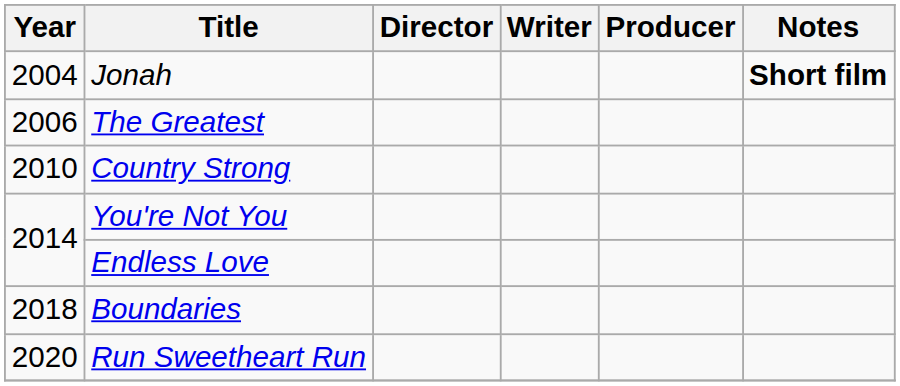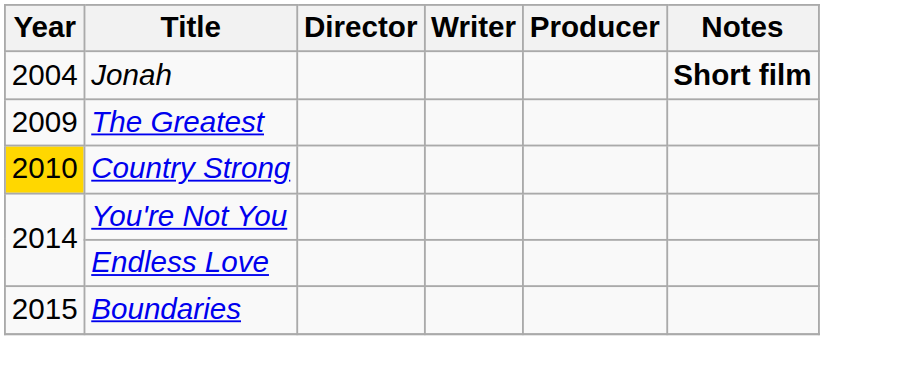The Greatest | Year: 2006 -> 2009
Country Strong | Year: no background -> gold background
Boundaries | Year: 2018 -> 2015
- row: 2020 | Run Sweetheart Run
